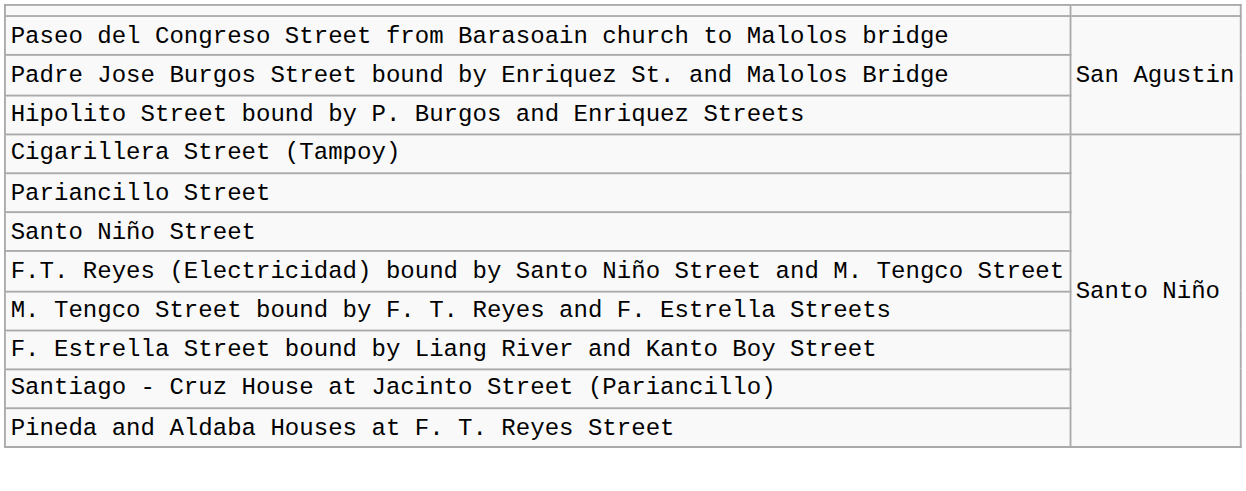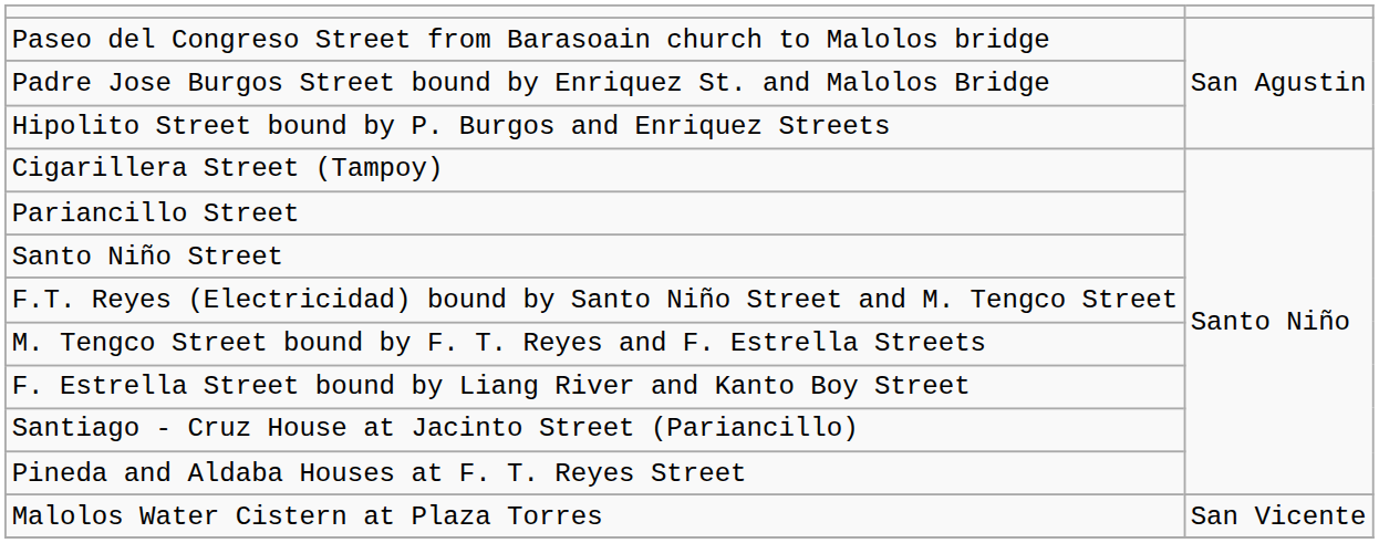+ row: Malolos Water Cistern at Plaza Torres | San Vicente
